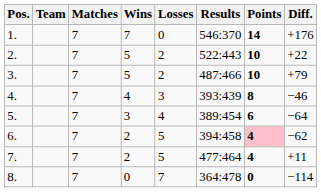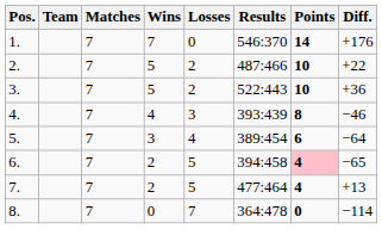2. | Results: 522:443 -> 487:466
3. | Results: 487:466 -> 522:443
3. | Diff.: +79 -> +36
6. | Diff.: −62 -> −65
7. | Diff.: +11 -> +13
